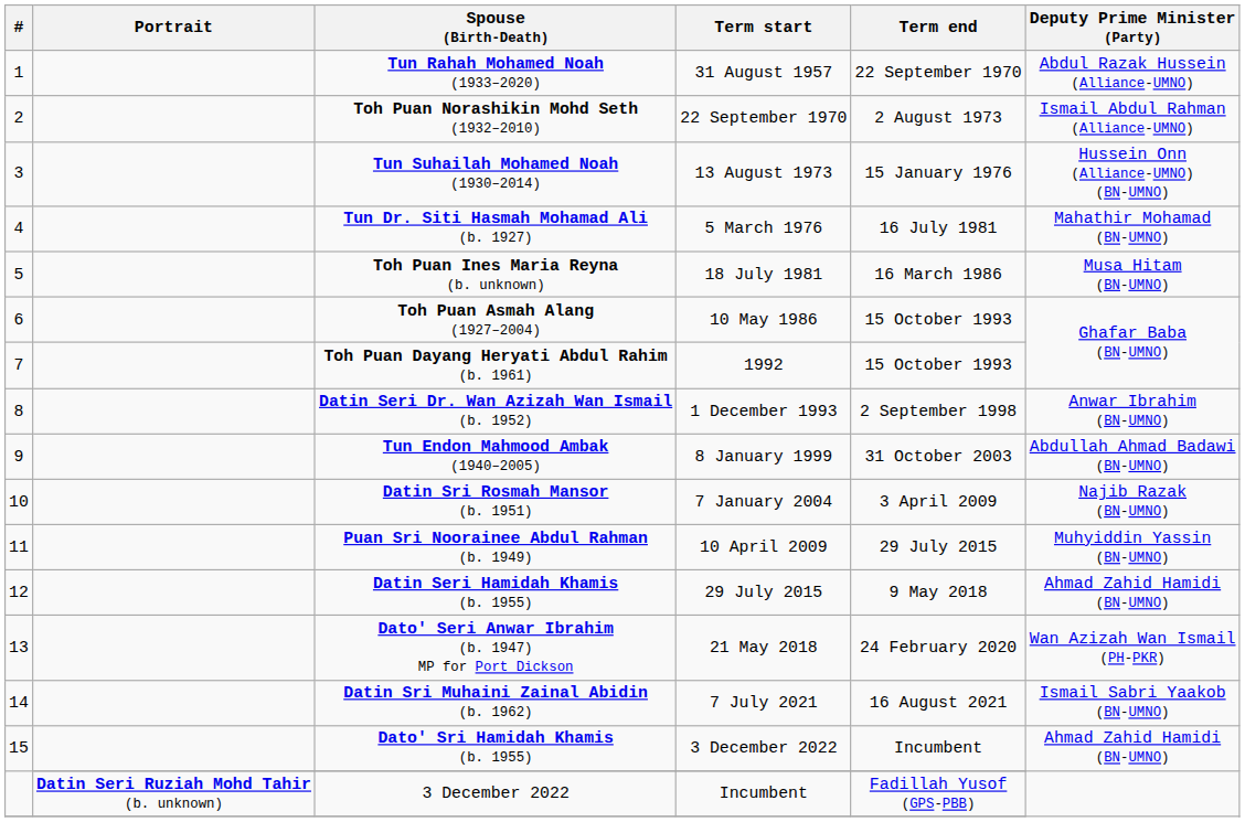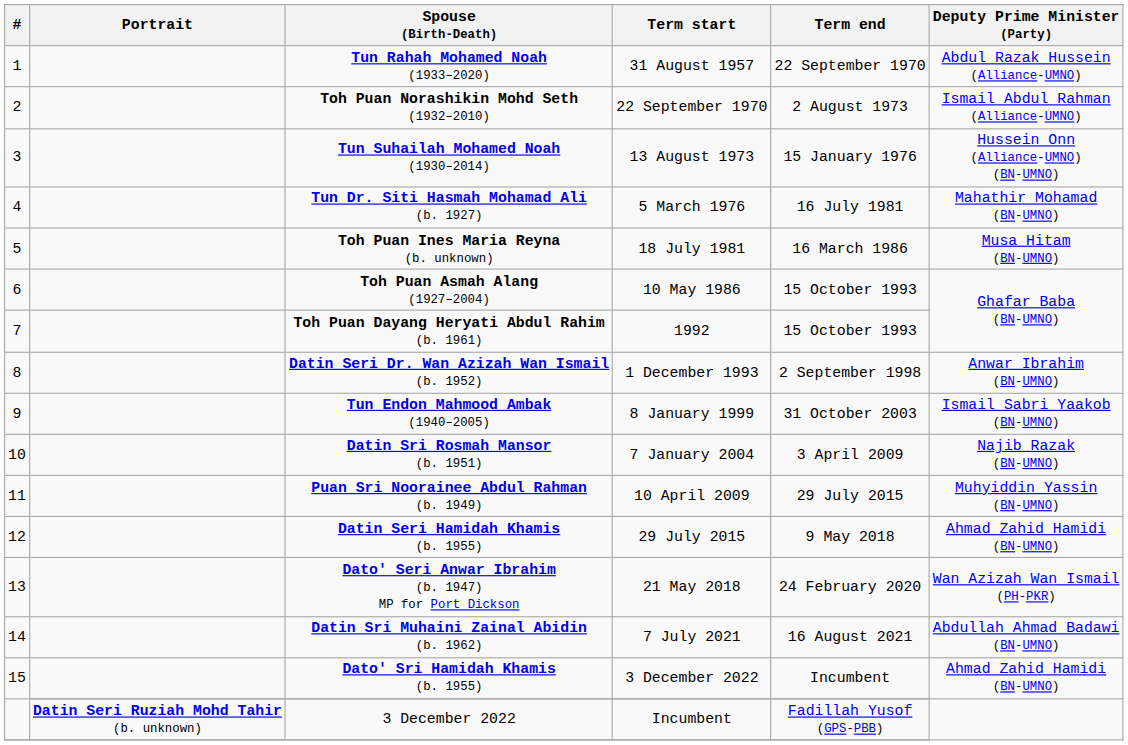Tun Endon Mahmood Ambak (1940–2005) | Deputy Prime Minister (Party): Abdullah Ahmad Badawi (BN-UMNO) -> Ismail Sabri Yaakob (BN-UMNO)
Datin Sri Muhaini Zainal Abidin (b. 1962) | Deputy Prime Minister (Party): Ismail Sabri Yaakob (BN-UMNO) -> Abdullah Ahmad Badawi (BN-UMNO)
